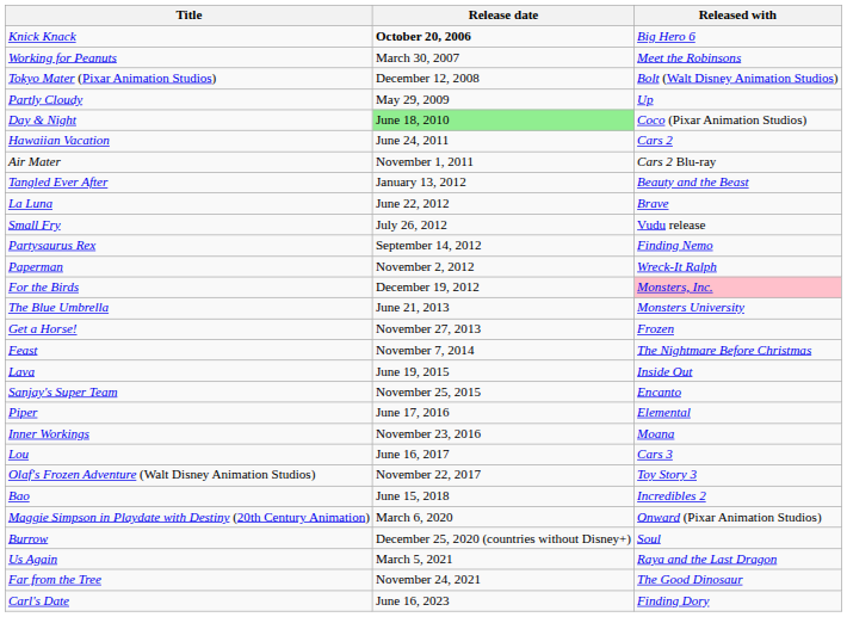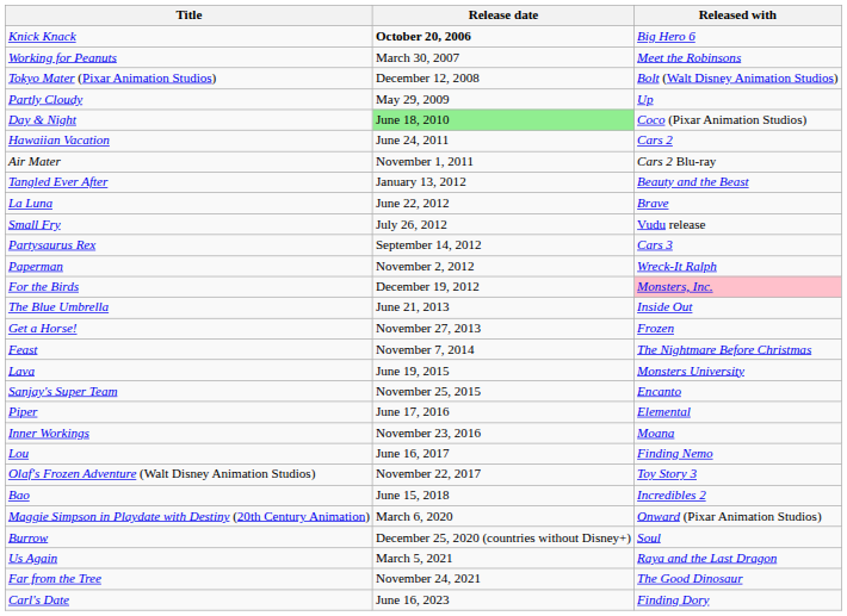Partysaurus Rex | Released with: Finding Nemo -> Cars 3
The Blue Umbrella | Released with: Monsters University -> Inside Out
Lava | Released with: Inside Out -> Monsters University
Lou | Released with: Cars 3 -> Finding Nemo
